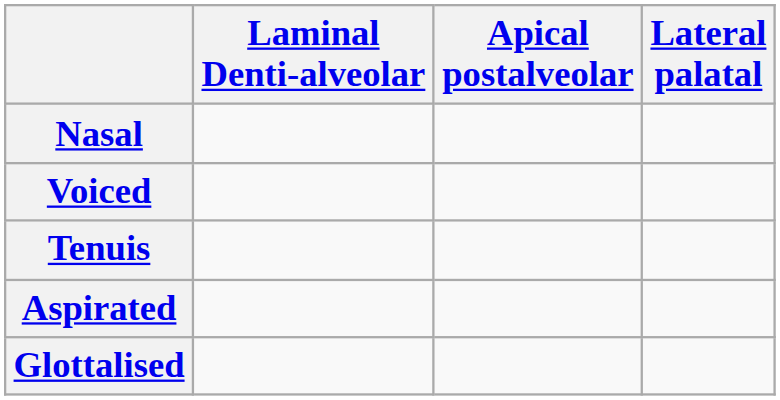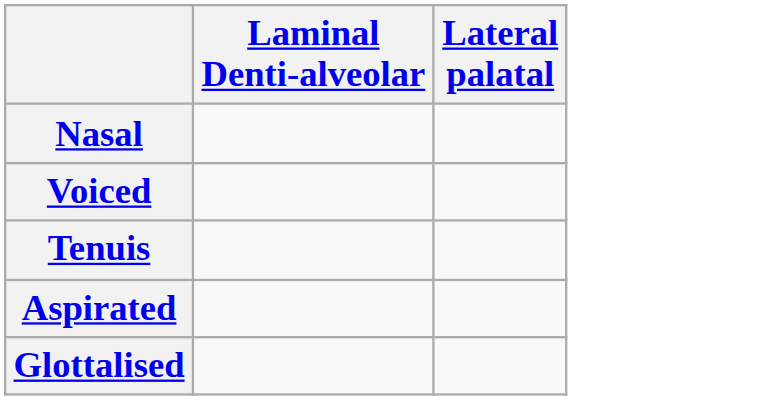- column: Apical postalveolar
